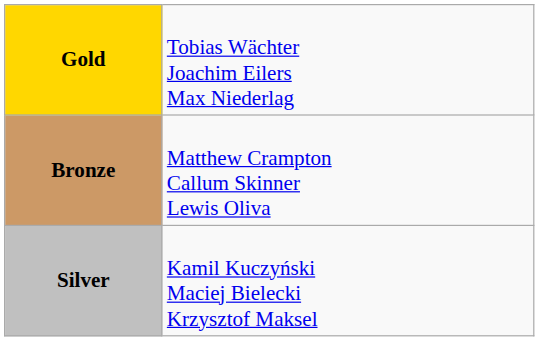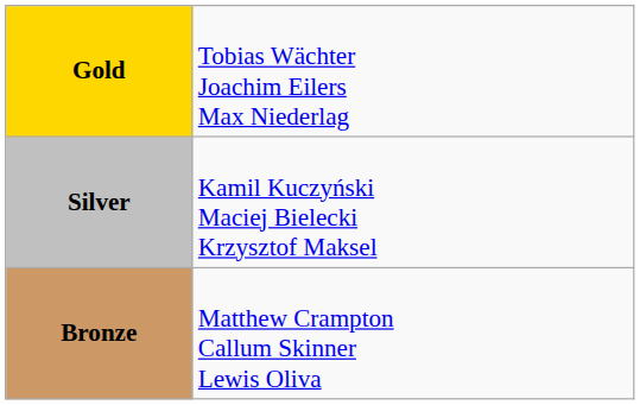rows swapped: Silver <-> Bronze
